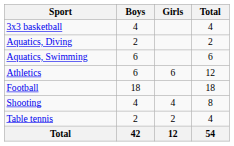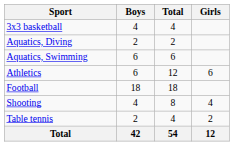columns swapped: Girls <-> Total
